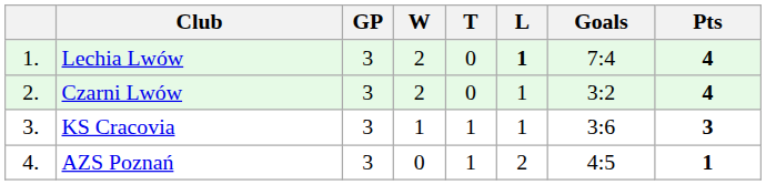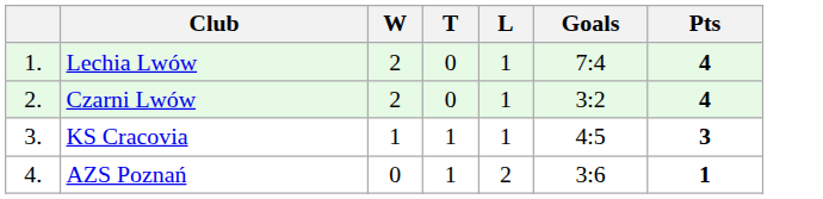- column: GP | 3 | 3 | 3 | 3
Lechia Lwów | L: bold -> normal
KS Cracovia | Goals: 3:6 -> 4:5
AZS Poznań | Goals: 4:5 -> 3:6
